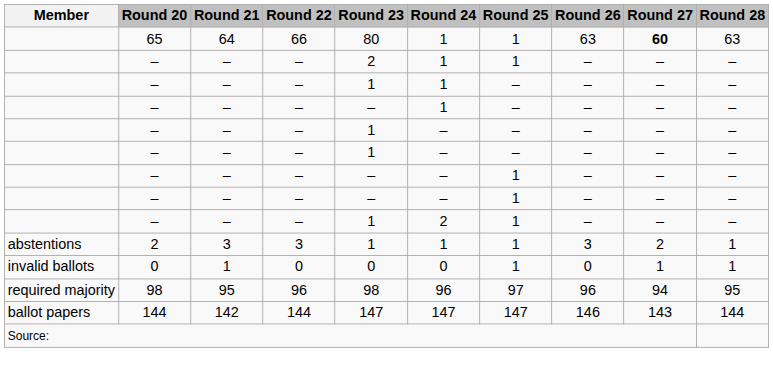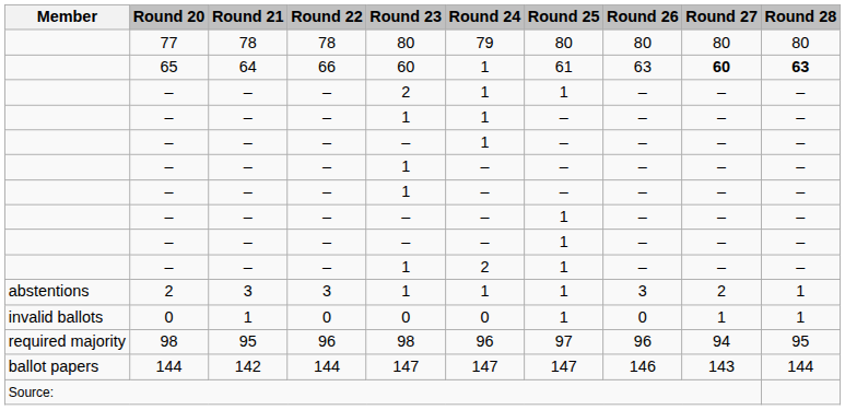+ row: 77 | 78 | 78 | 80 | 79 | 80 | 80 | 80 | 80
65 | Round 23: 80 -> 60
65 | Round 25: 1 -> 61
65 | Round 28: normal -> bold
